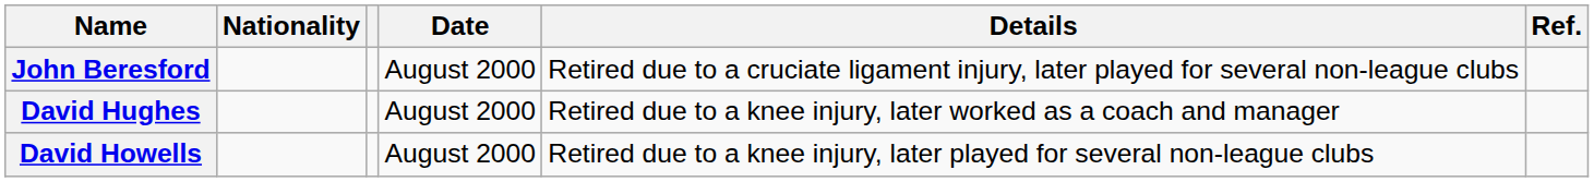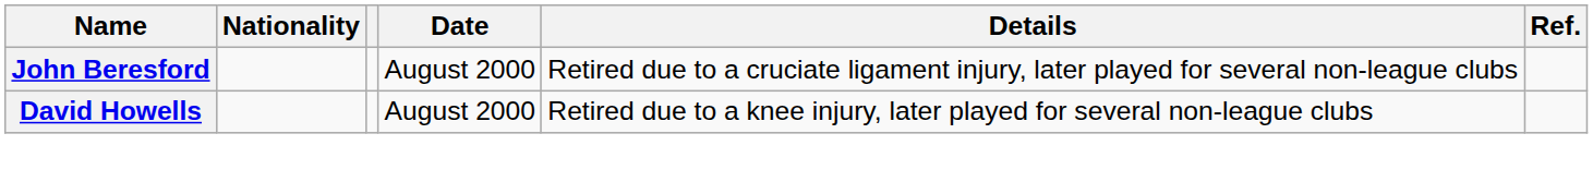- row: David Hughes | August 2000 | Retired due to a knee injury, later worked as a coach and manager
